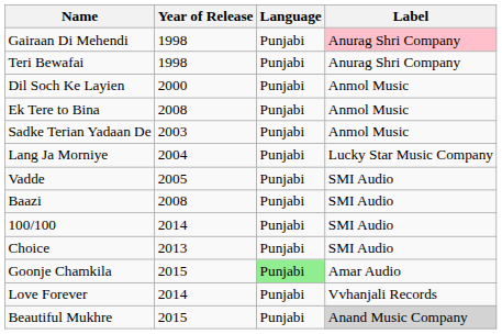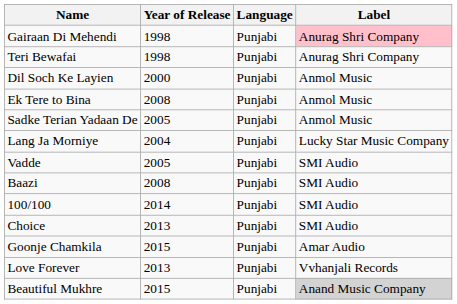Sadke Terian Yadaan De | Year of Release: 2003 -> 2005
Goonje Chamkila | Language: lightgreen background -> no background
Love Forever | Year of Release: 2014 -> 2013
